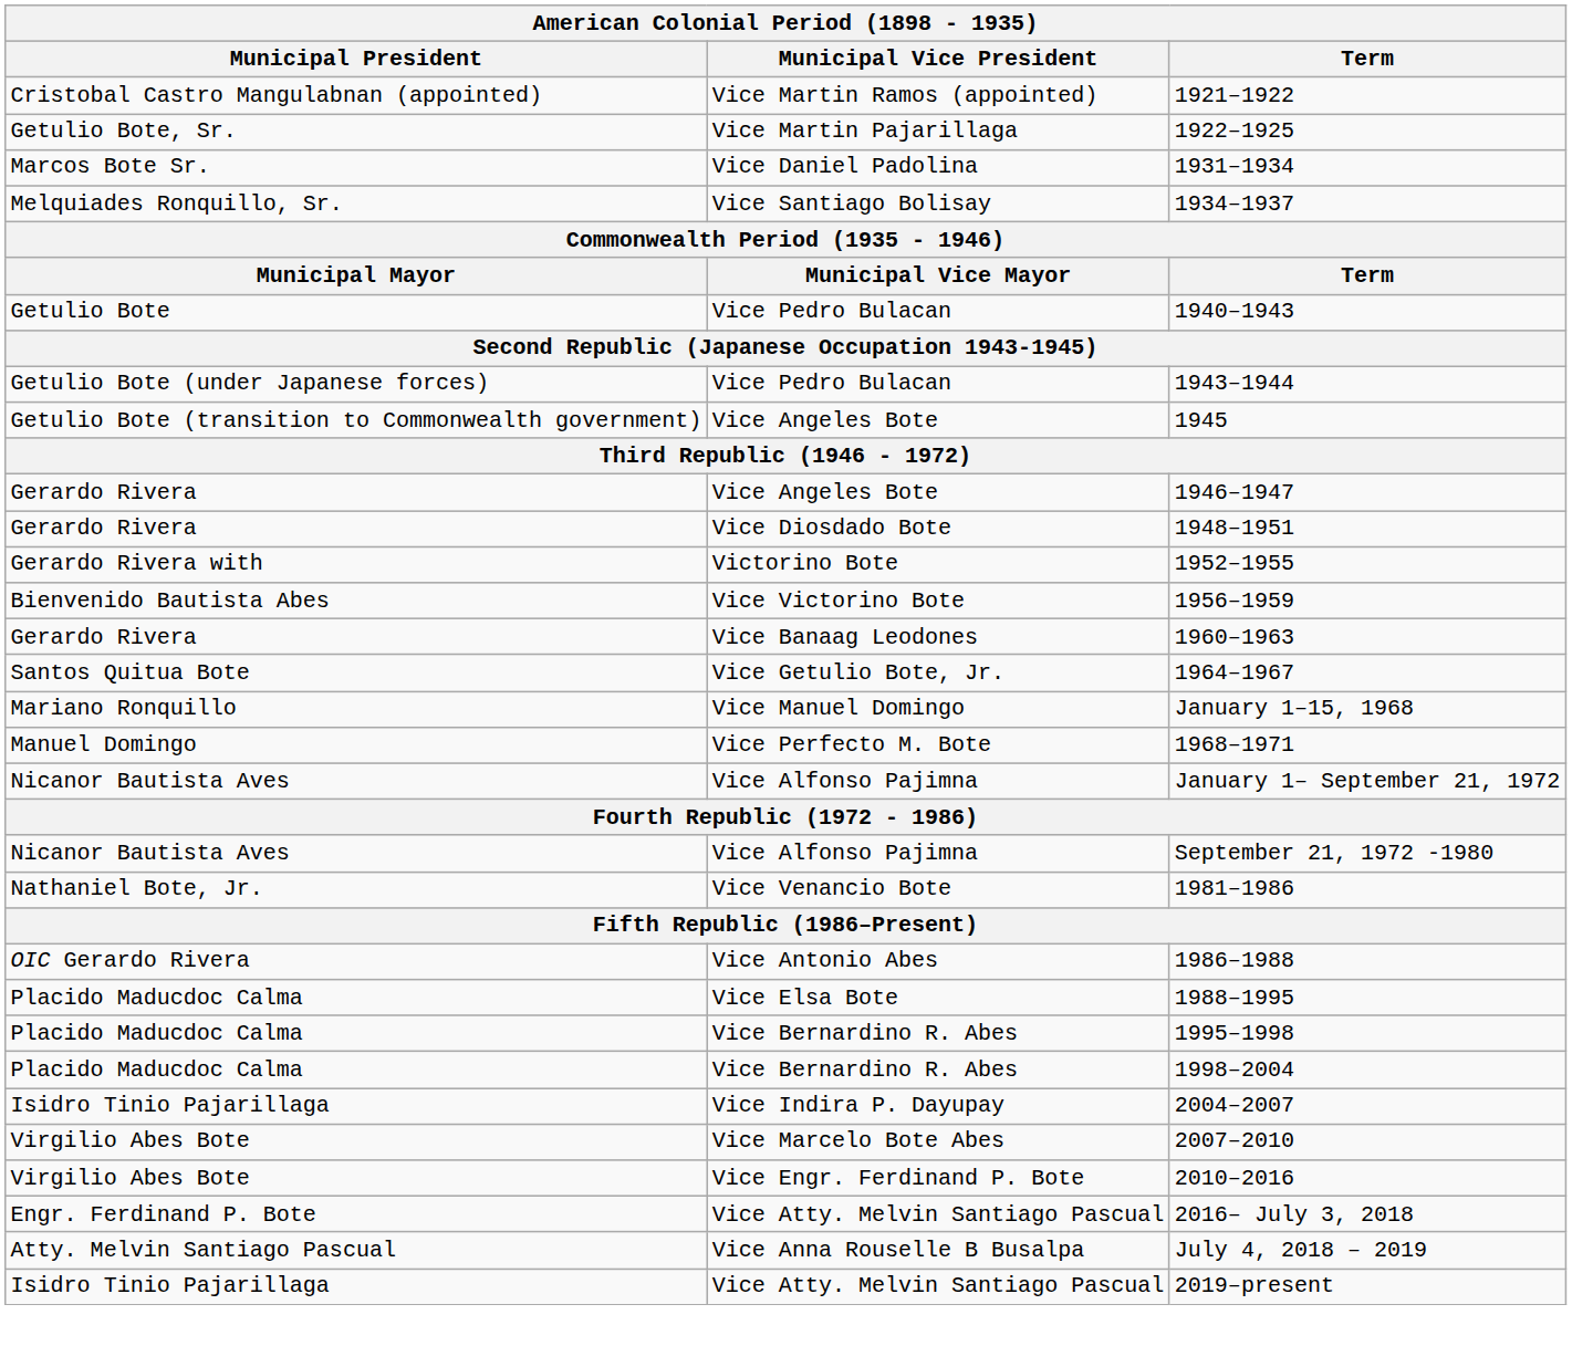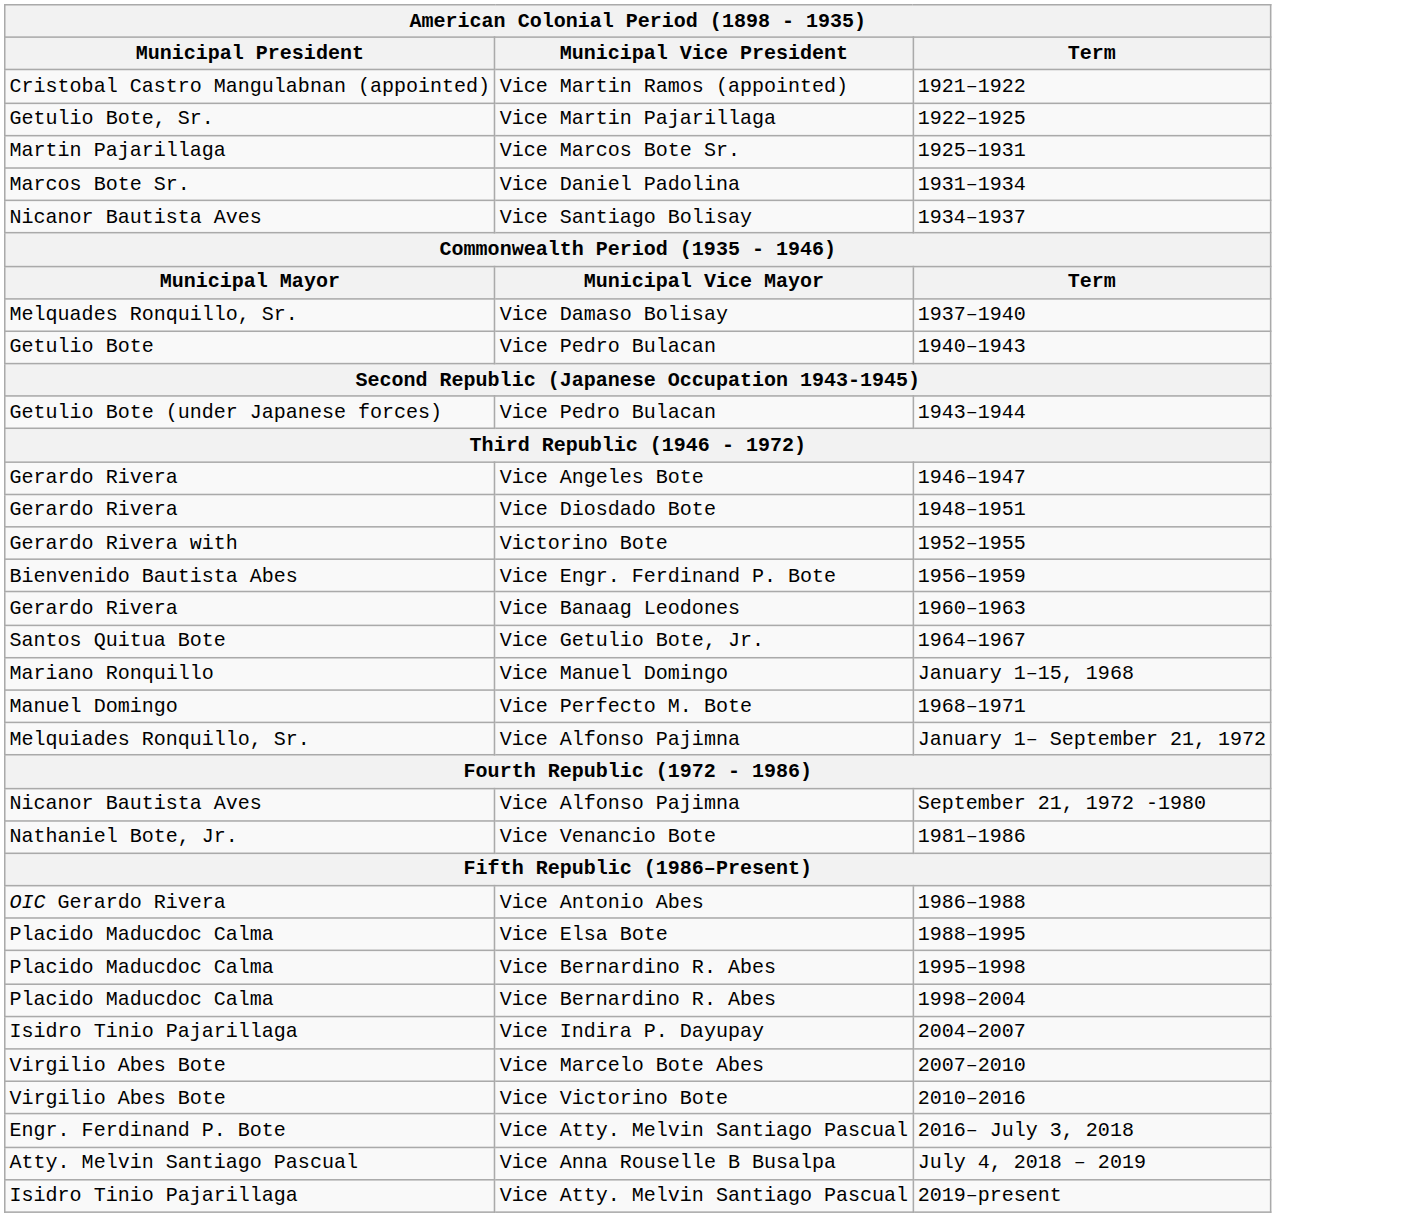+ row: Martin Pajarillaga | Vice Marcos Bote Sr. | 1925–1931
1934–1937 | Municipal President: Melquiades Ronquillo, Sr. -> Nicanor Bautista Aves
+ row: Melquades Ronquillo, Sr. | Vice Damaso Bolisay | 1937–1940
- row: Getulio Bote (transition to Commonwealth government) | Vice Angeles Bote | 1945
1956–1959 | Municipal Vice President: Vice Victorino Bote -> Vice Engr. Ferdinand P. Bote
January 1– September 21, 1972 | Municipal President: Nicanor Bautista Aves -> Melquiades Ronquillo, Sr.
2010–2016 | Municipal Vice President: Vice Engr. Ferdinand P. Bote -> Vice Victorino Bote
